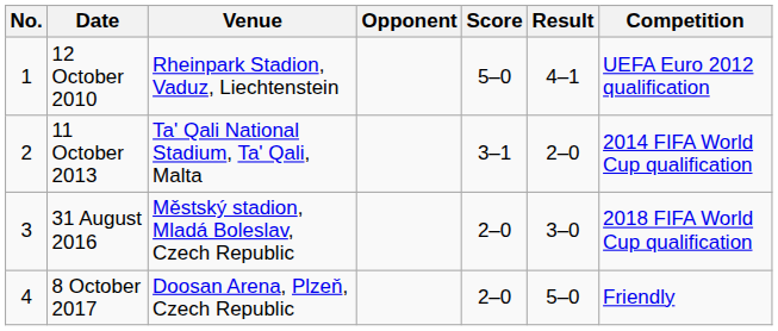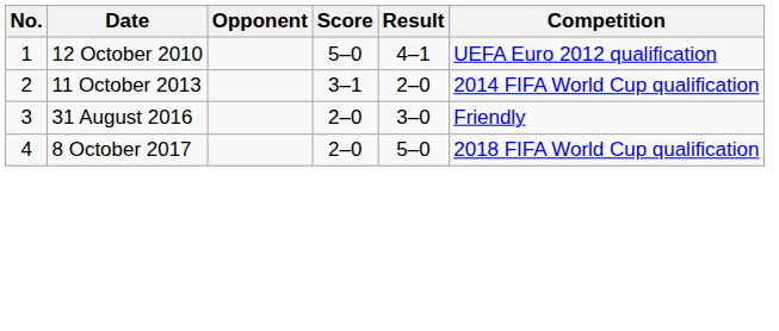- column: Venue | Rheinpark Stadion, Vaduz, Liechtenstein | Ta' Qali National Stadium, Ta' Qali, Malta | Městský stadion, Mladá Boleslav, Czech Republic | Doosan Arena, Plzeň, Czech Republic
31 August 2016 | Competition: 2018 FIFA World Cup qualification -> Friendly
8 October 2017 | Competition: Friendly -> 2018 FIFA World Cup qualification
